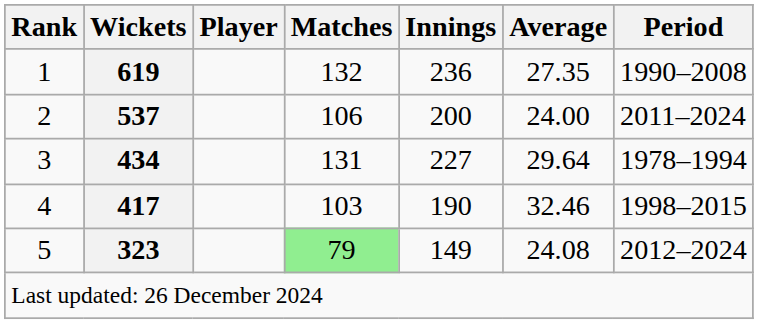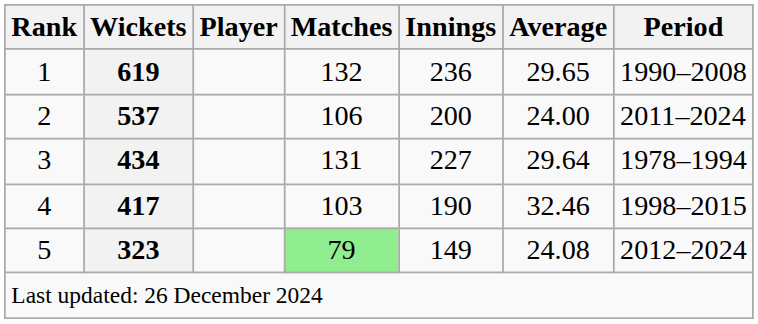1 | Average: 27.35 -> 29.65
